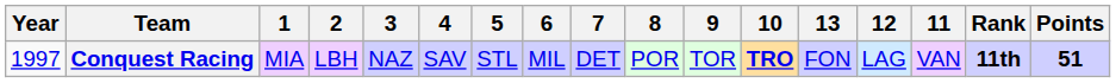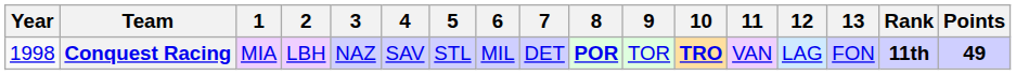columns swapped: 11 <-> 13
Conquest Racing | Year: 1997 -> 1998
Conquest Racing | 8: normal -> bold
Conquest Racing | Points: 51 -> 49
